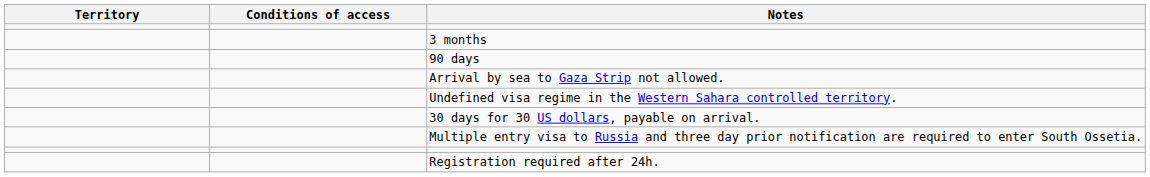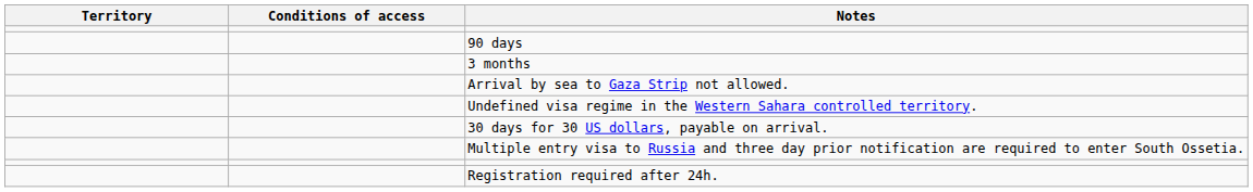rows swapped: 90 days <-> 3 months
